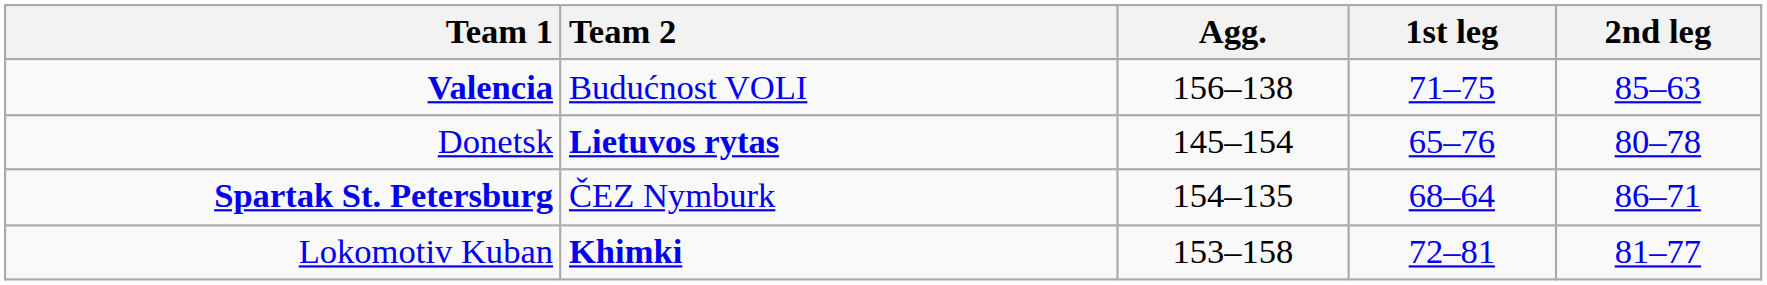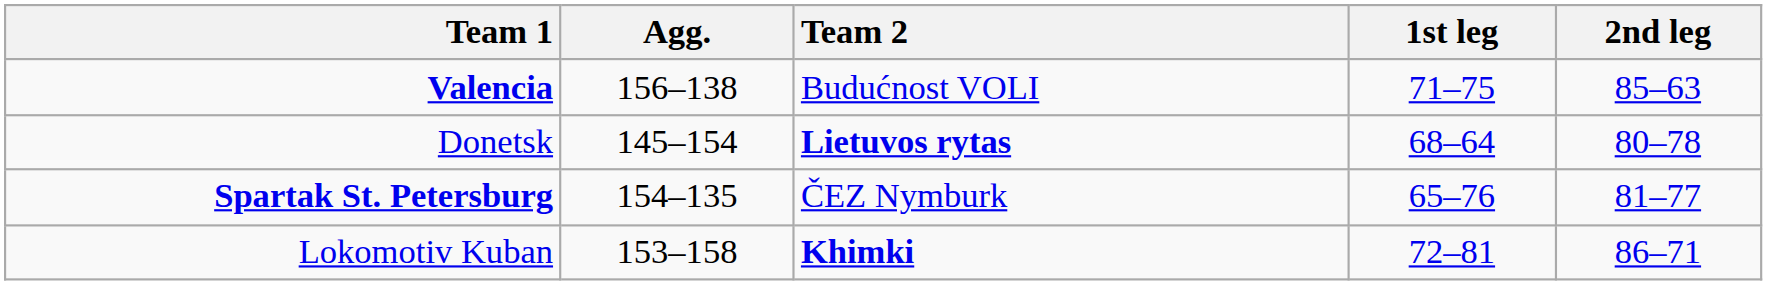columns swapped: Agg. <-> Team 2
Donetsk | 1st leg: 65–76 -> 68–64
Spartak St. Petersburg | 1st leg: 68–64 -> 65–76
Spartak St. Petersburg | 2nd leg: 86–71 -> 81–77
Lokomotiv Kuban | 2nd leg: 81–77 -> 86–71
